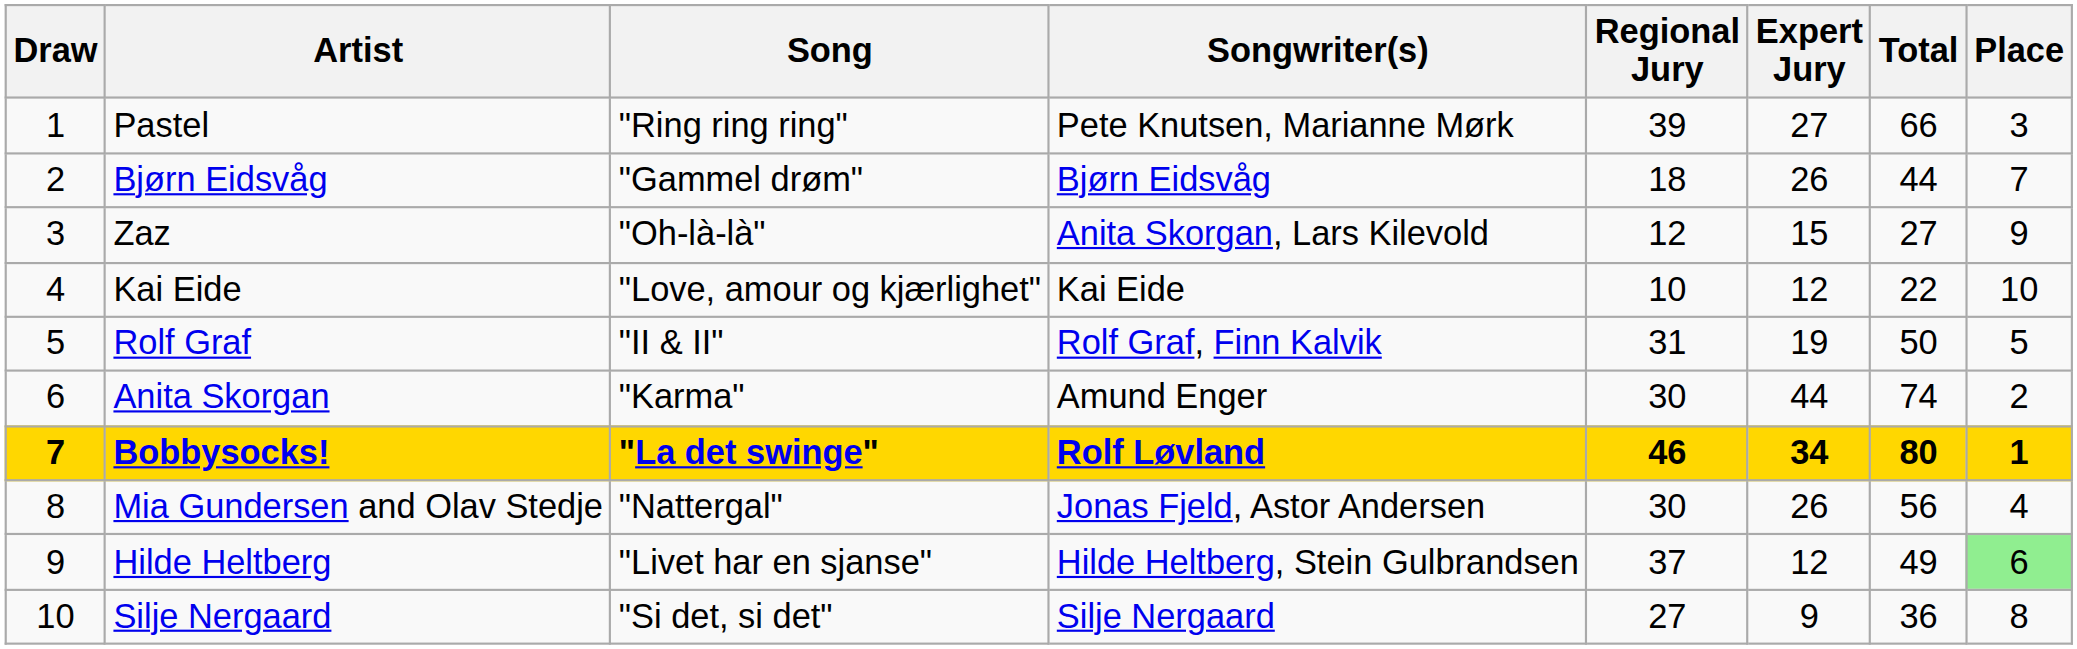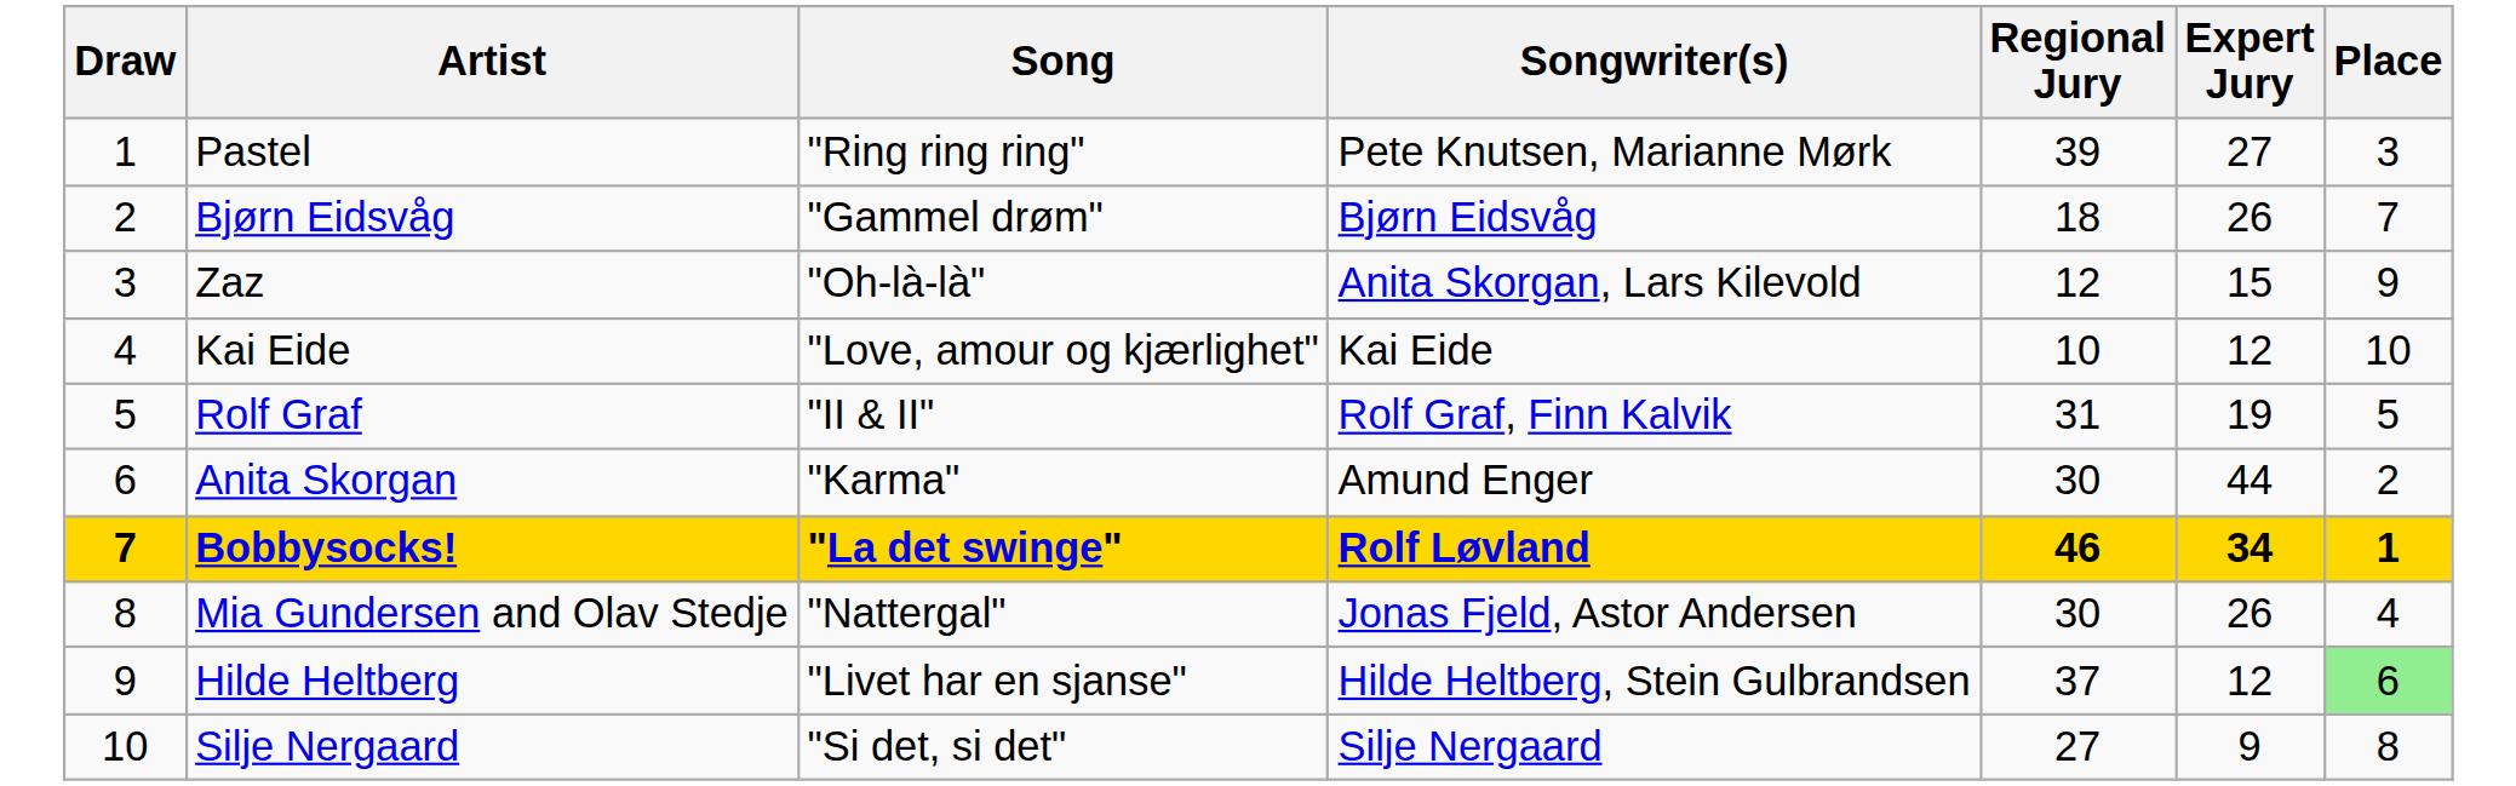- column: Total | 66 | 44 | 27 | 22 | 50 | 74 | 80 | 56 | 49 | 36
